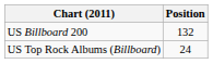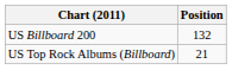US Top Rock Albums (Billboard) | Position: 24 -> 21
